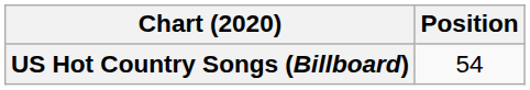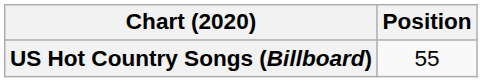US Hot Country Songs (Billboard) | Position: 54 -> 55
